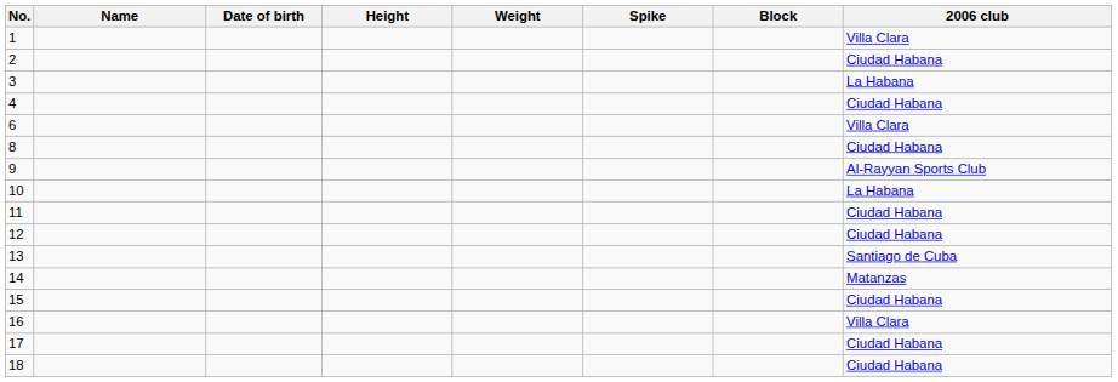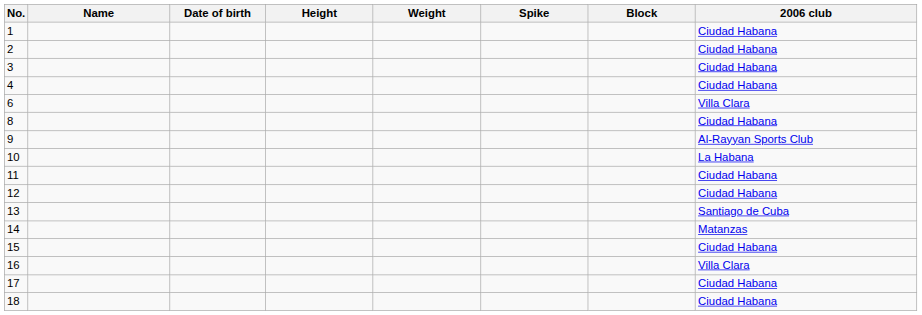1 | 2006 club: Villa Clara -> Ciudad Habana
3 | 2006 club: La Habana -> Ciudad Habana
